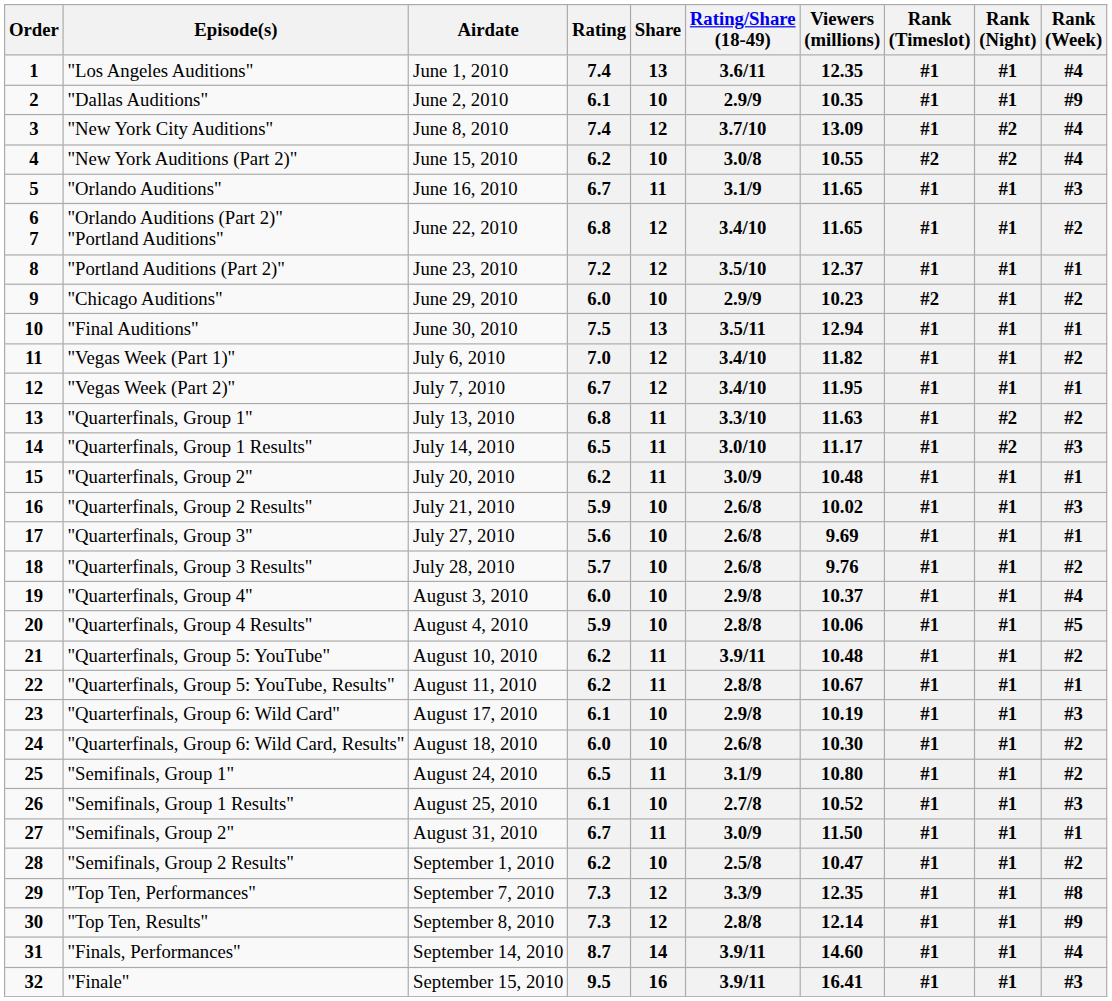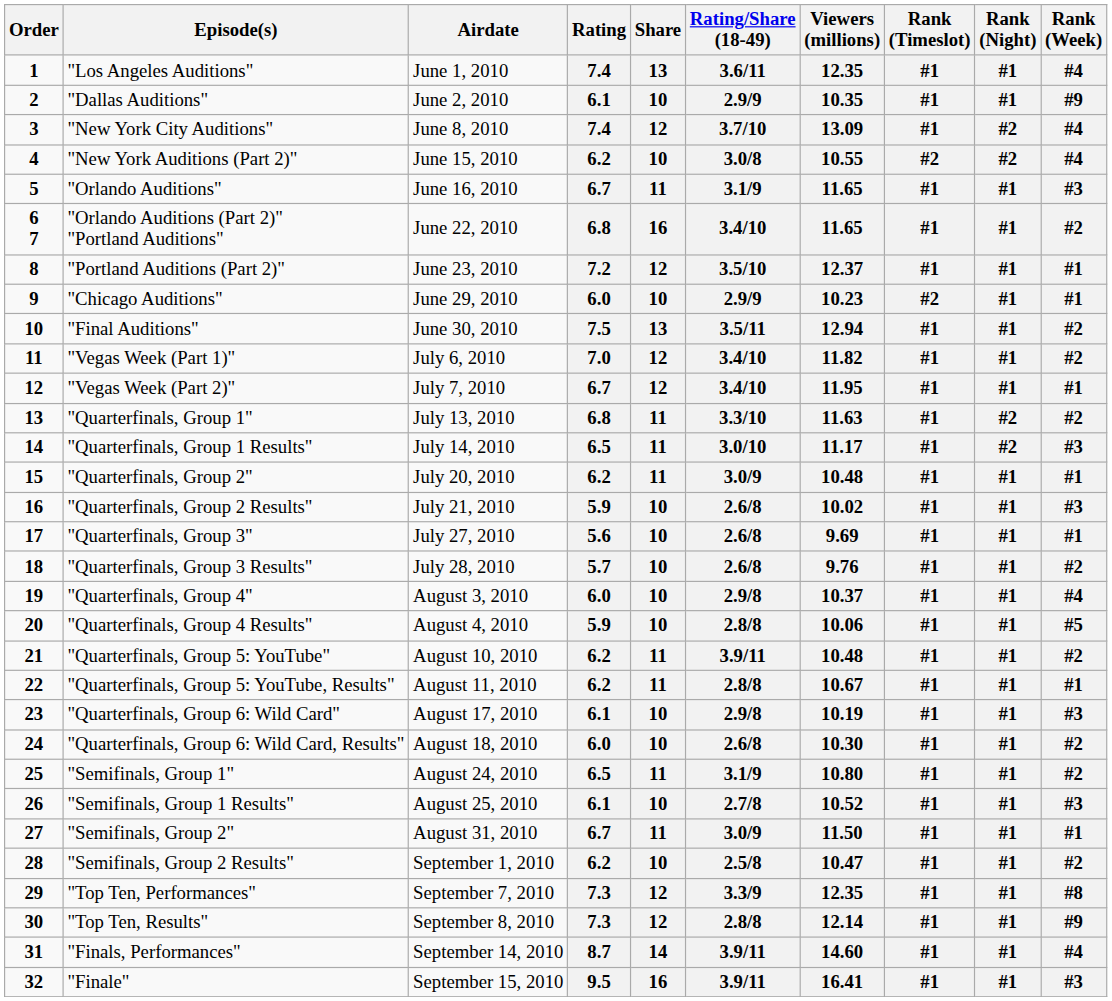"Orlando Auditions (Part 2)" "Portland Auditions" | Share: 12 -> 16
"Chicago Auditions" | Rank (Week): #2 -> #1
"Final Auditions" | Rank (Week): #1 -> #2
